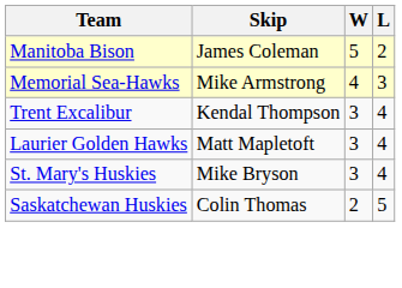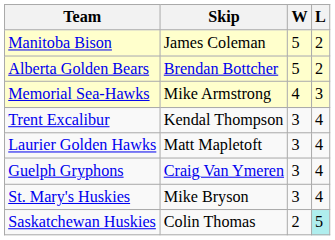+ row: Alberta Golden Bears | Brendan Bottcher | 5 | 2
+ row: Guelph Gryphons | Craig Van Ymeren | 3 | 4
Saskatchewan Huskies | L: no background -> paleturquoise background
